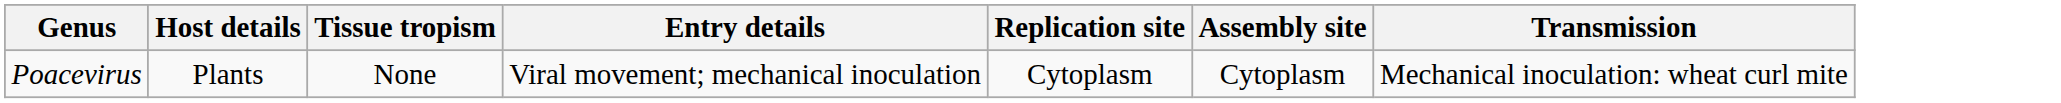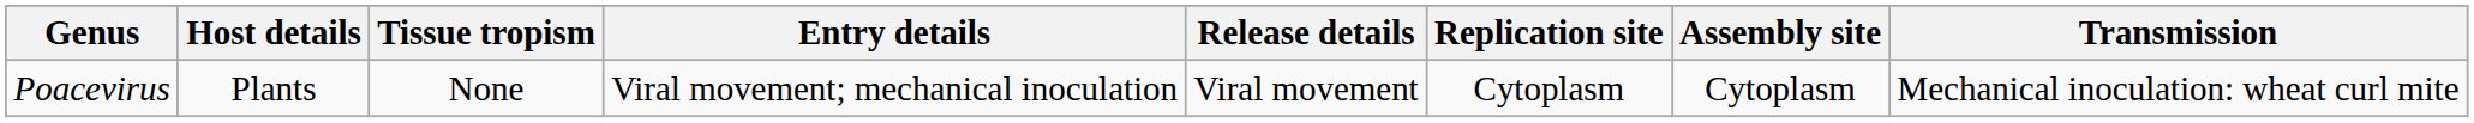+ column: Release details | Viral movement
